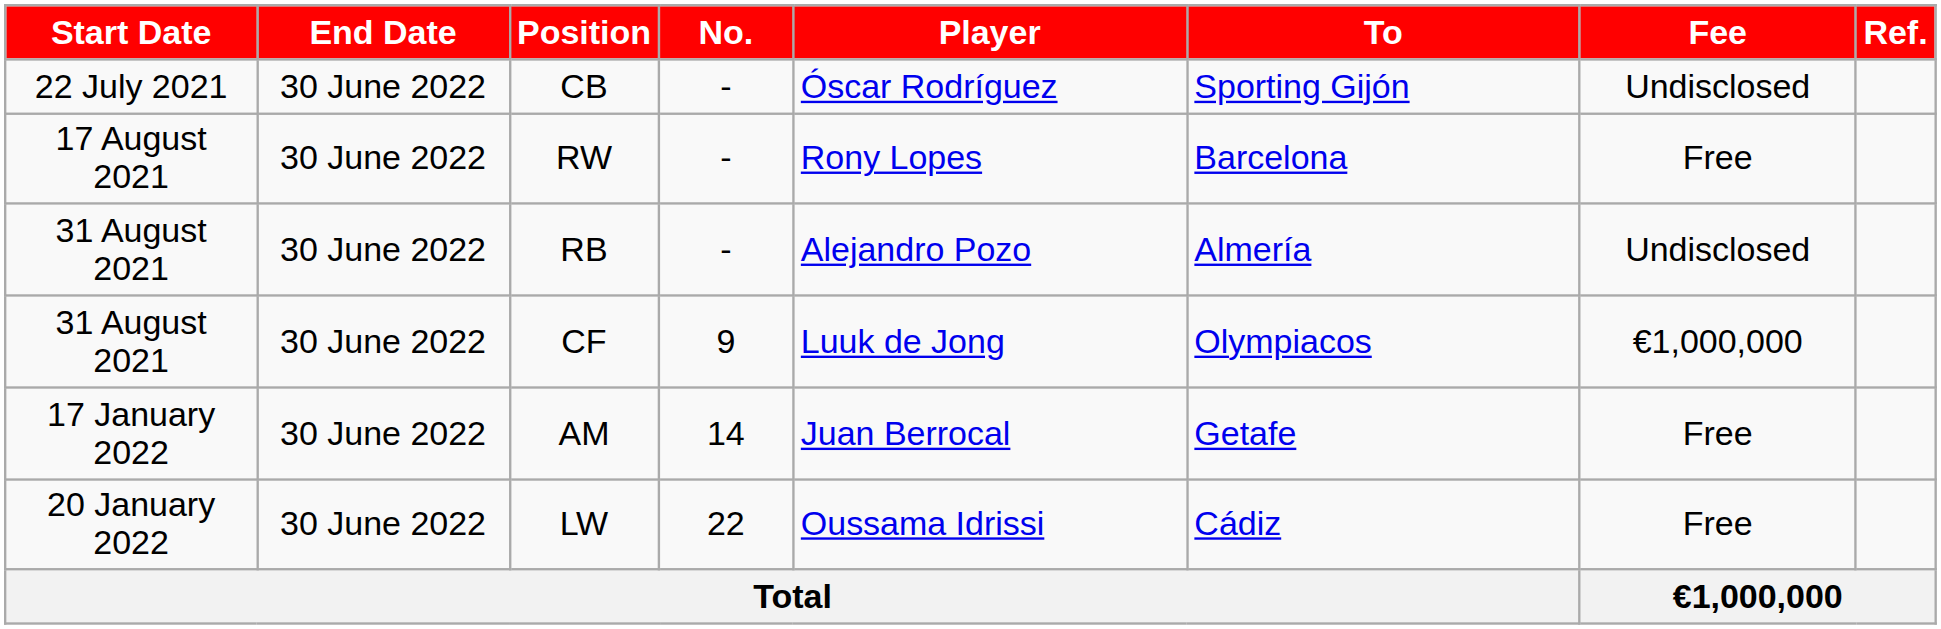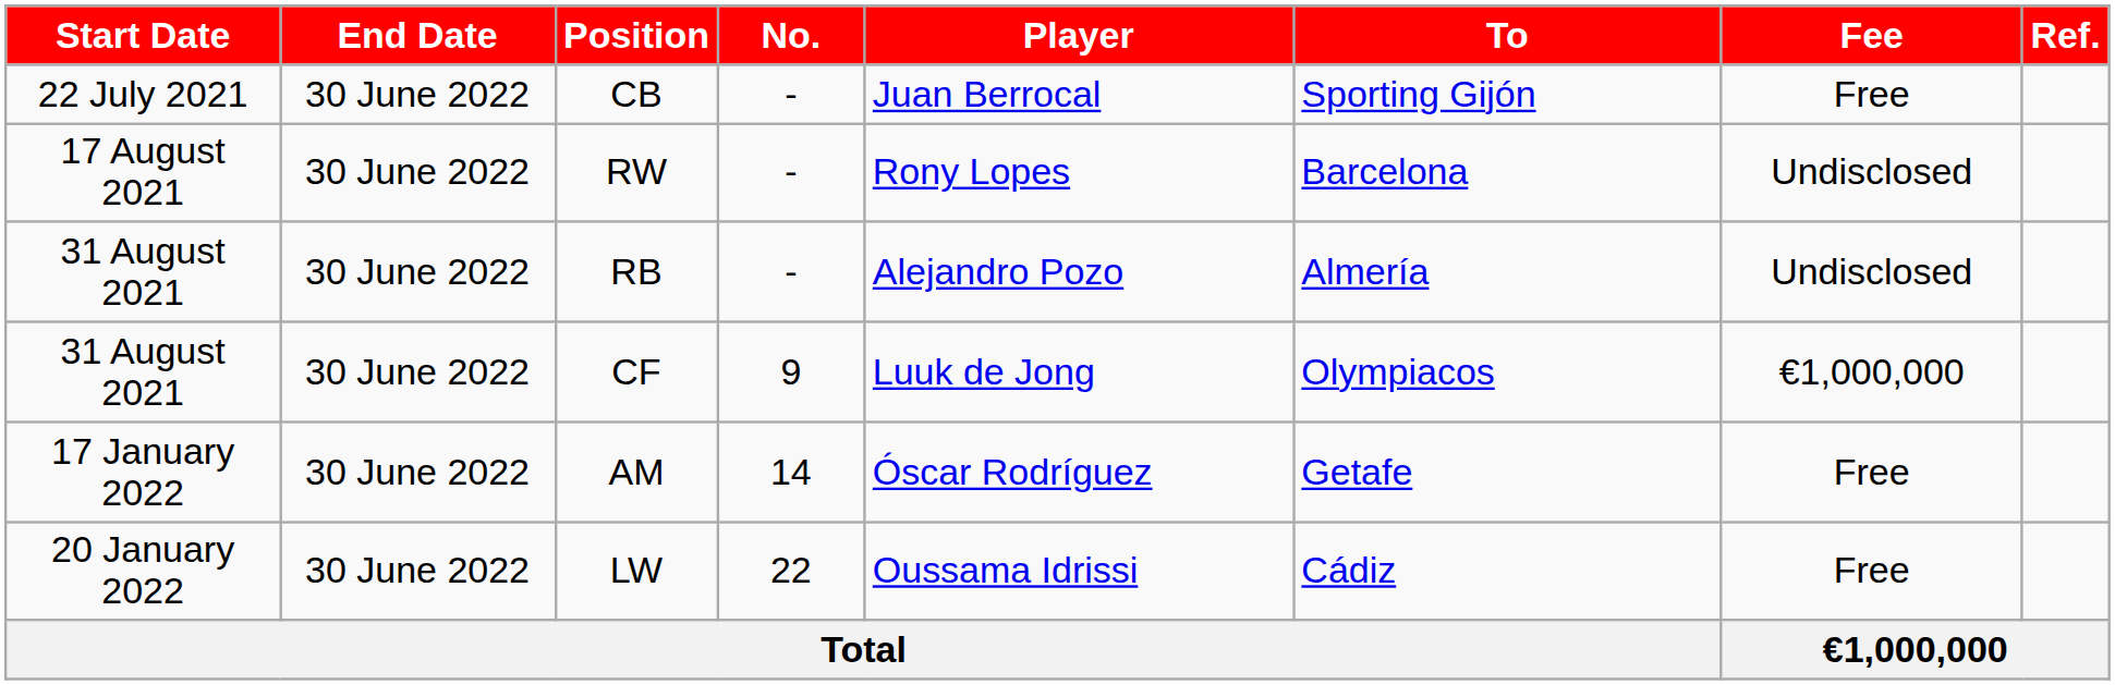CB | Player: Óscar Rodríguez -> Juan Berrocal
CB | Fee: Undisclosed -> Free
RW | Fee: Free -> Undisclosed
AM | Player: Juan Berrocal -> Óscar Rodríguez
